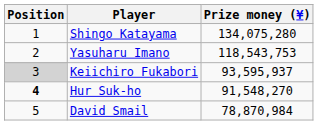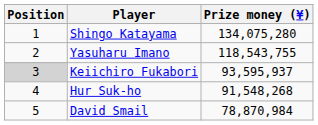Yasuharu Imano | Prize money (¥): 118,543,753 -> 118,543,755
Hur Suk-ho | Position: bold -> normal
Hur Suk-ho | Prize money (¥): 91,548,270 -> 91,548,268
